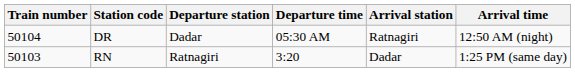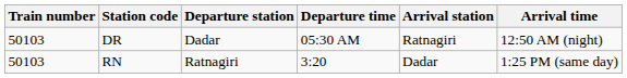DR | Train number: 50104 -> 50103
